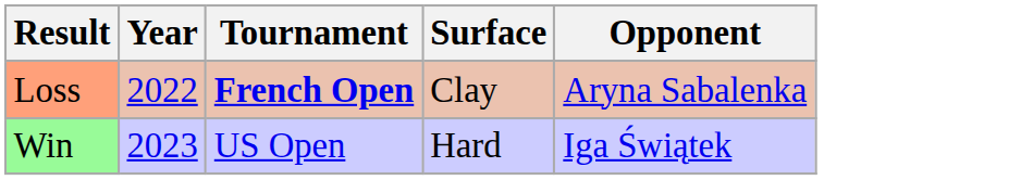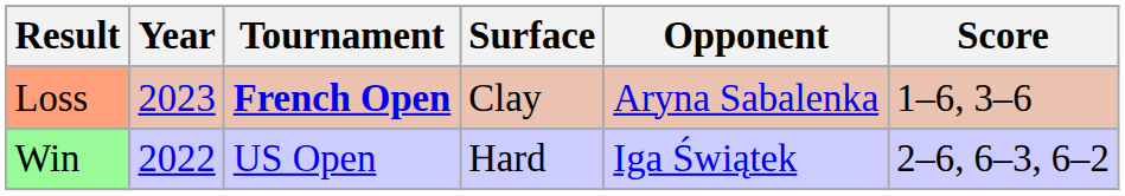+ column: Score | 1–6, 3–6 | 2–6, 6–3, 6–2
Loss | Year: 2022 -> 2023
Win | Year: 2023 -> 2022
